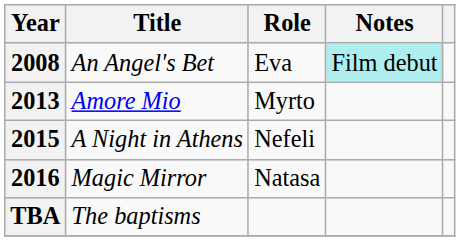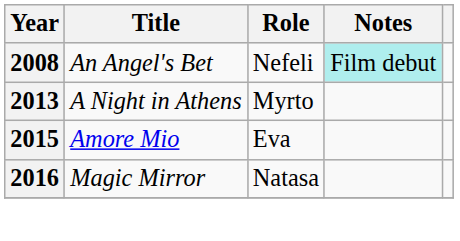2008 | Role: Eva -> Nefeli
2013 | Title: Amore Mio -> A Night in Athens
2015 | Title: A Night in Athens -> Amore Mio
2015 | Role: Nefeli -> Eva
- row: TBA | The baptisms
